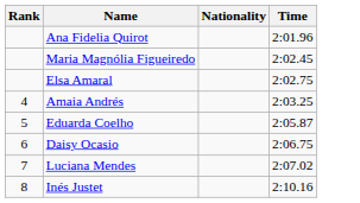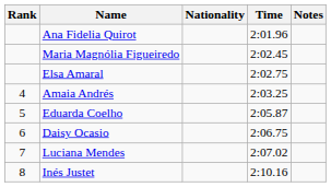+ column: Notes
